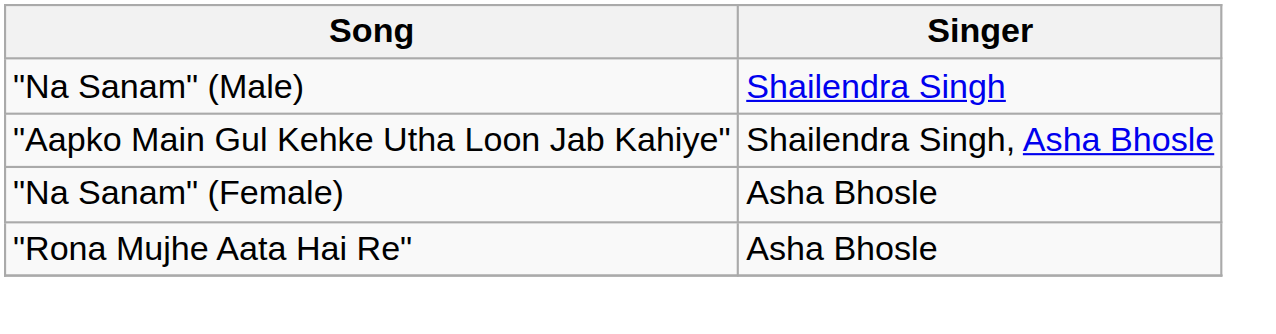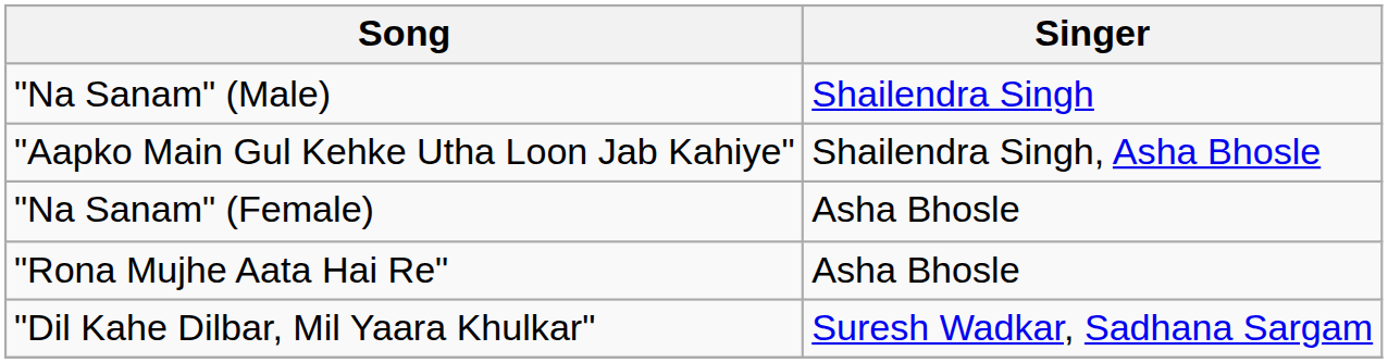+ row: "Dil Kahe Dilbar, Mil Yaara Khulkar" | Suresh Wadkar, Sadhana Sargam
